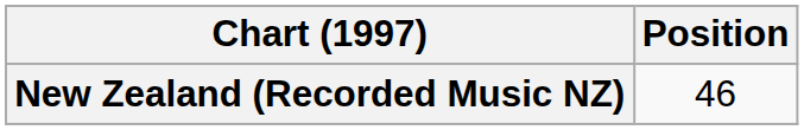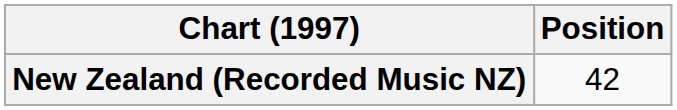New Zealand (Recorded Music NZ) | Position: 46 -> 42
